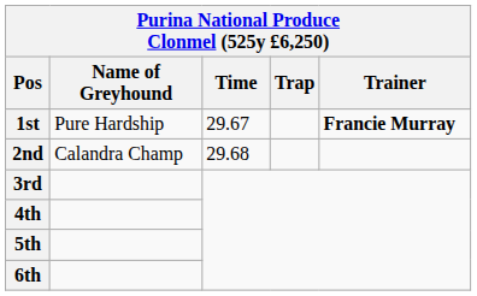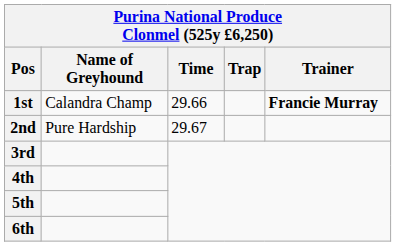1st | Name of Greyhound: Pure Hardship -> Calandra Champ
1st | Time: 29.67 -> 29.66
2nd | Name of Greyhound: Calandra Champ -> Pure Hardship
2nd | Time: 29.68 -> 29.67
